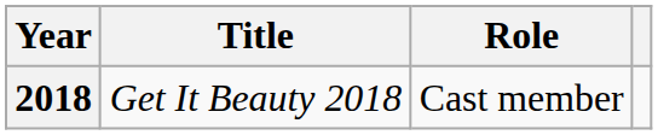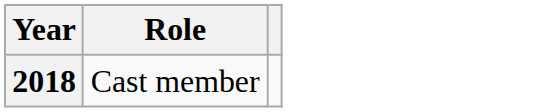- column: Title | Get It Beauty 2018
